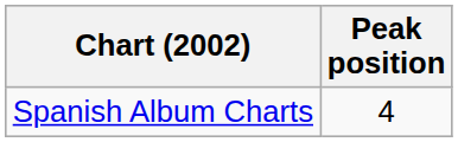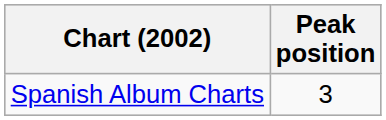Spanish Album Charts | Peak position: 4 -> 3
